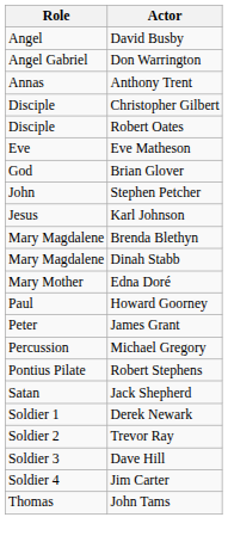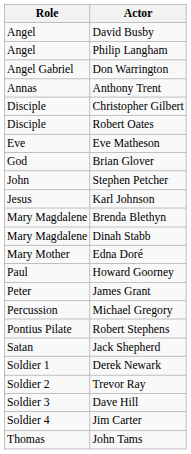+ row: Angel | Philip Langham
